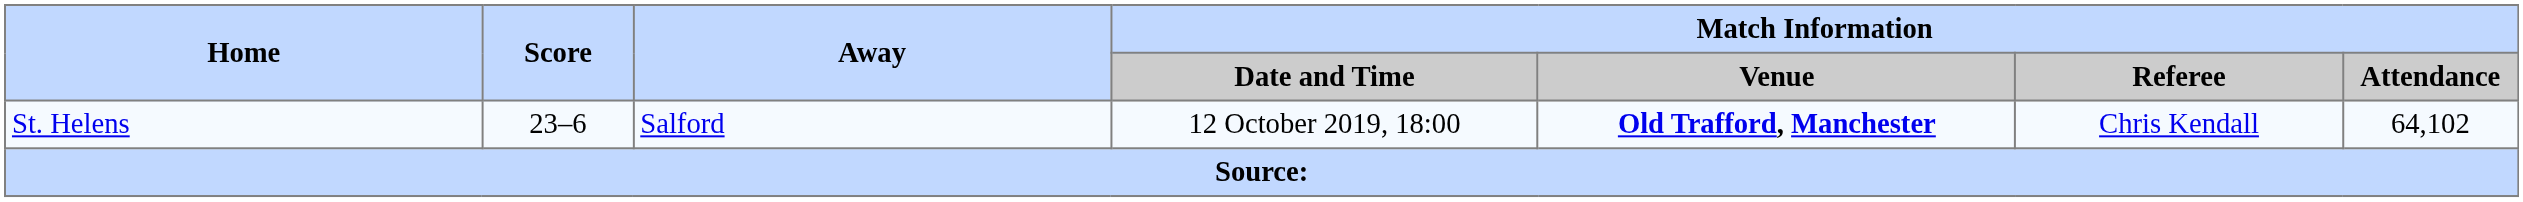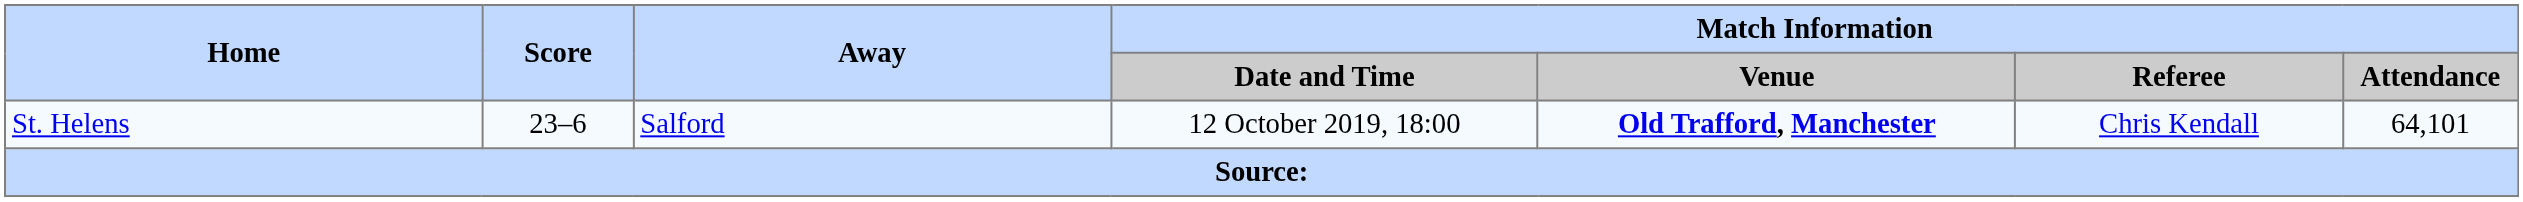St. Helens | Match Information / Attendance: 64,102 -> 64,101
